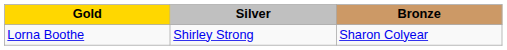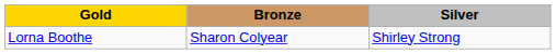columns swapped: Silver <-> Bronze
